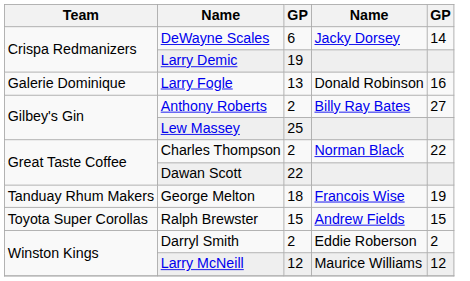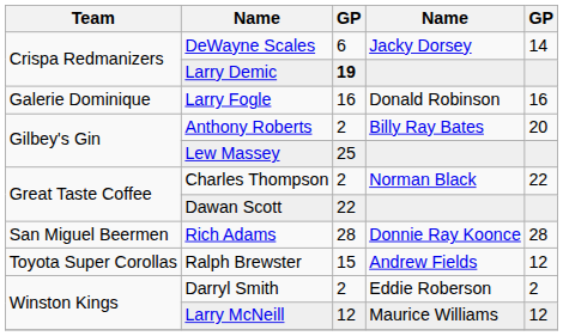Larry Demic | column 3: normal -> bold
Larry Fogle | column 3: 13 -> 16
Anthony Roberts | column 5: 27 -> 20
+ row: San Miguel Beermen | Rich Adams | 28 | Donnie Ray Koonce | 28
- row: Tanduay Rhum Makers | George Melton | 18 | Francois Wise | 19
Ralph Brewster | column 5: 15 -> 12
